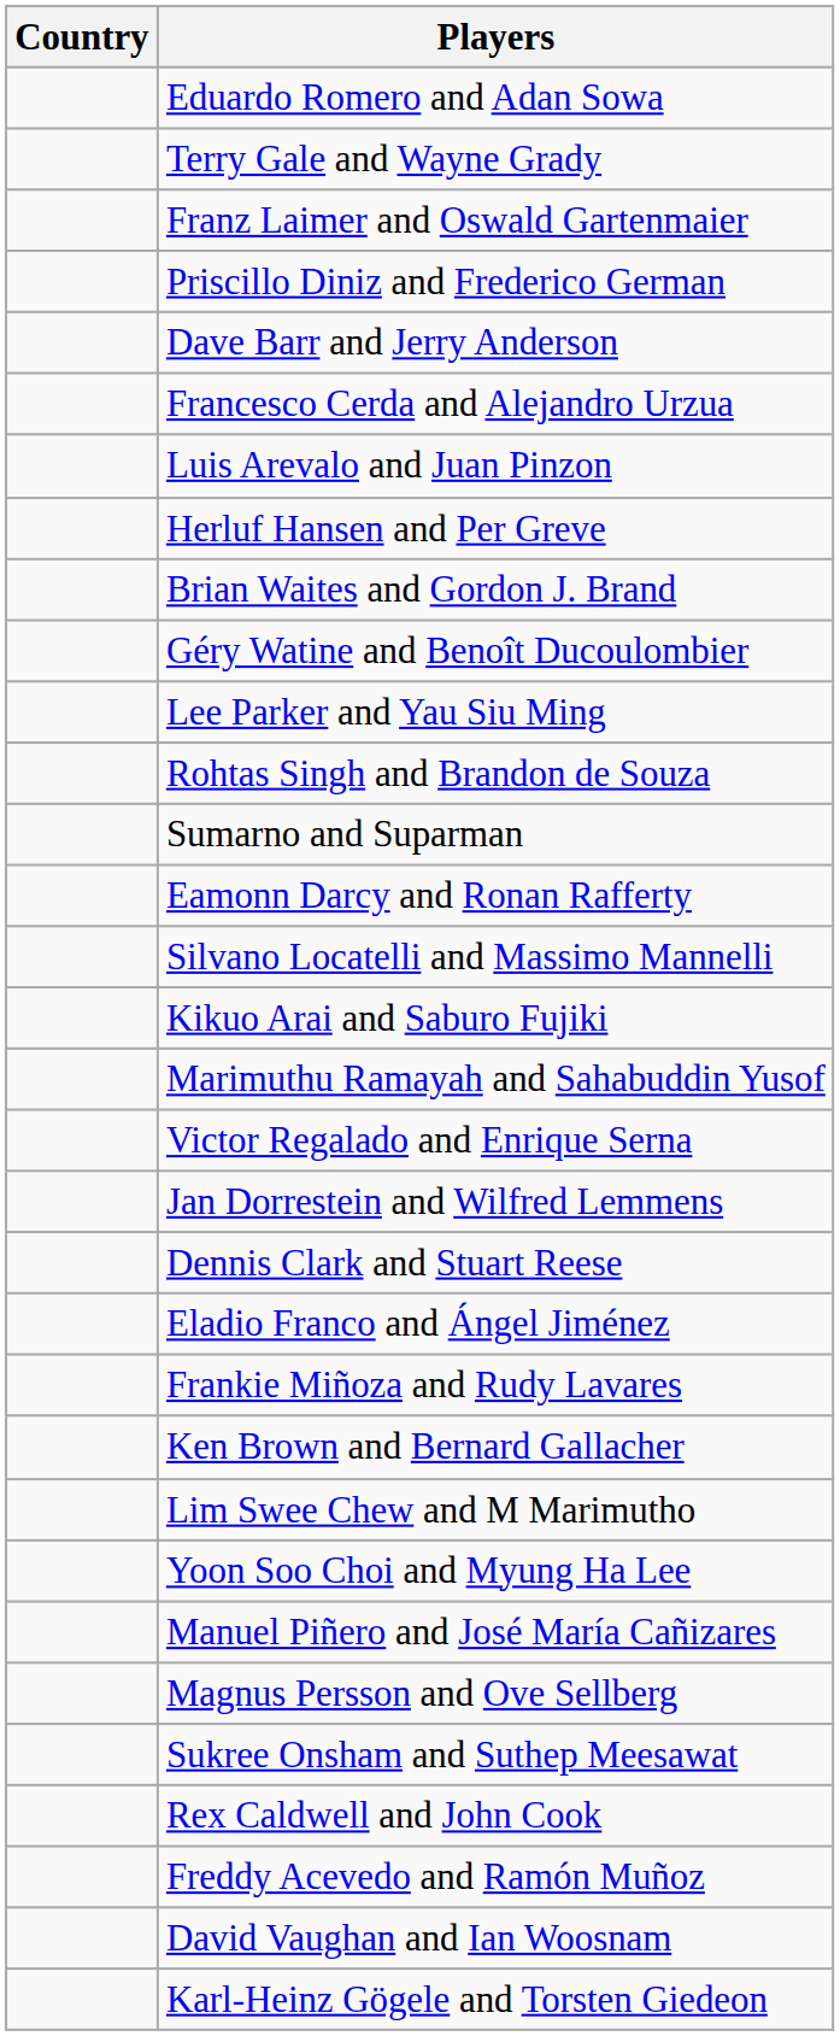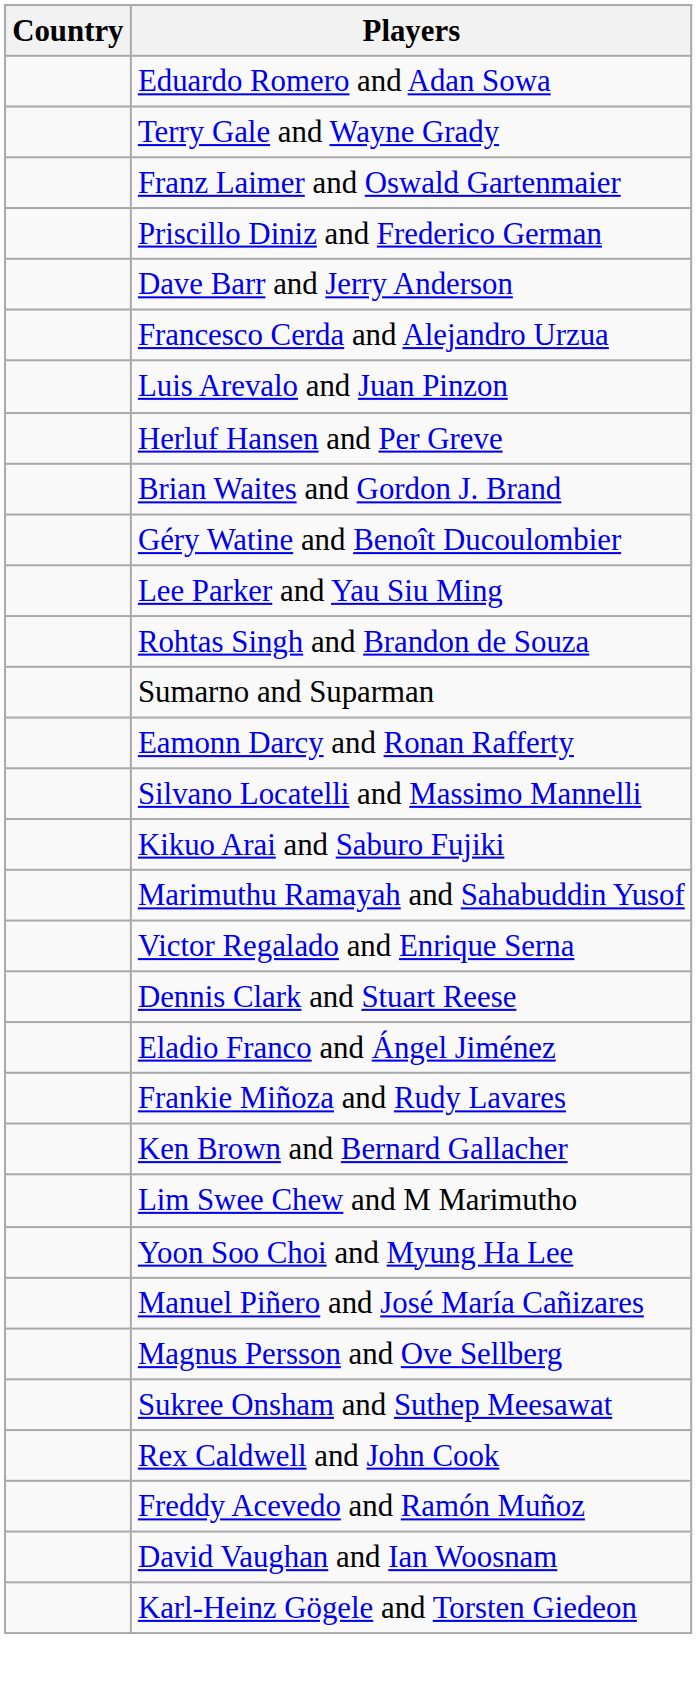- row: Jan Dorrestein and Wilfred Lemmens
